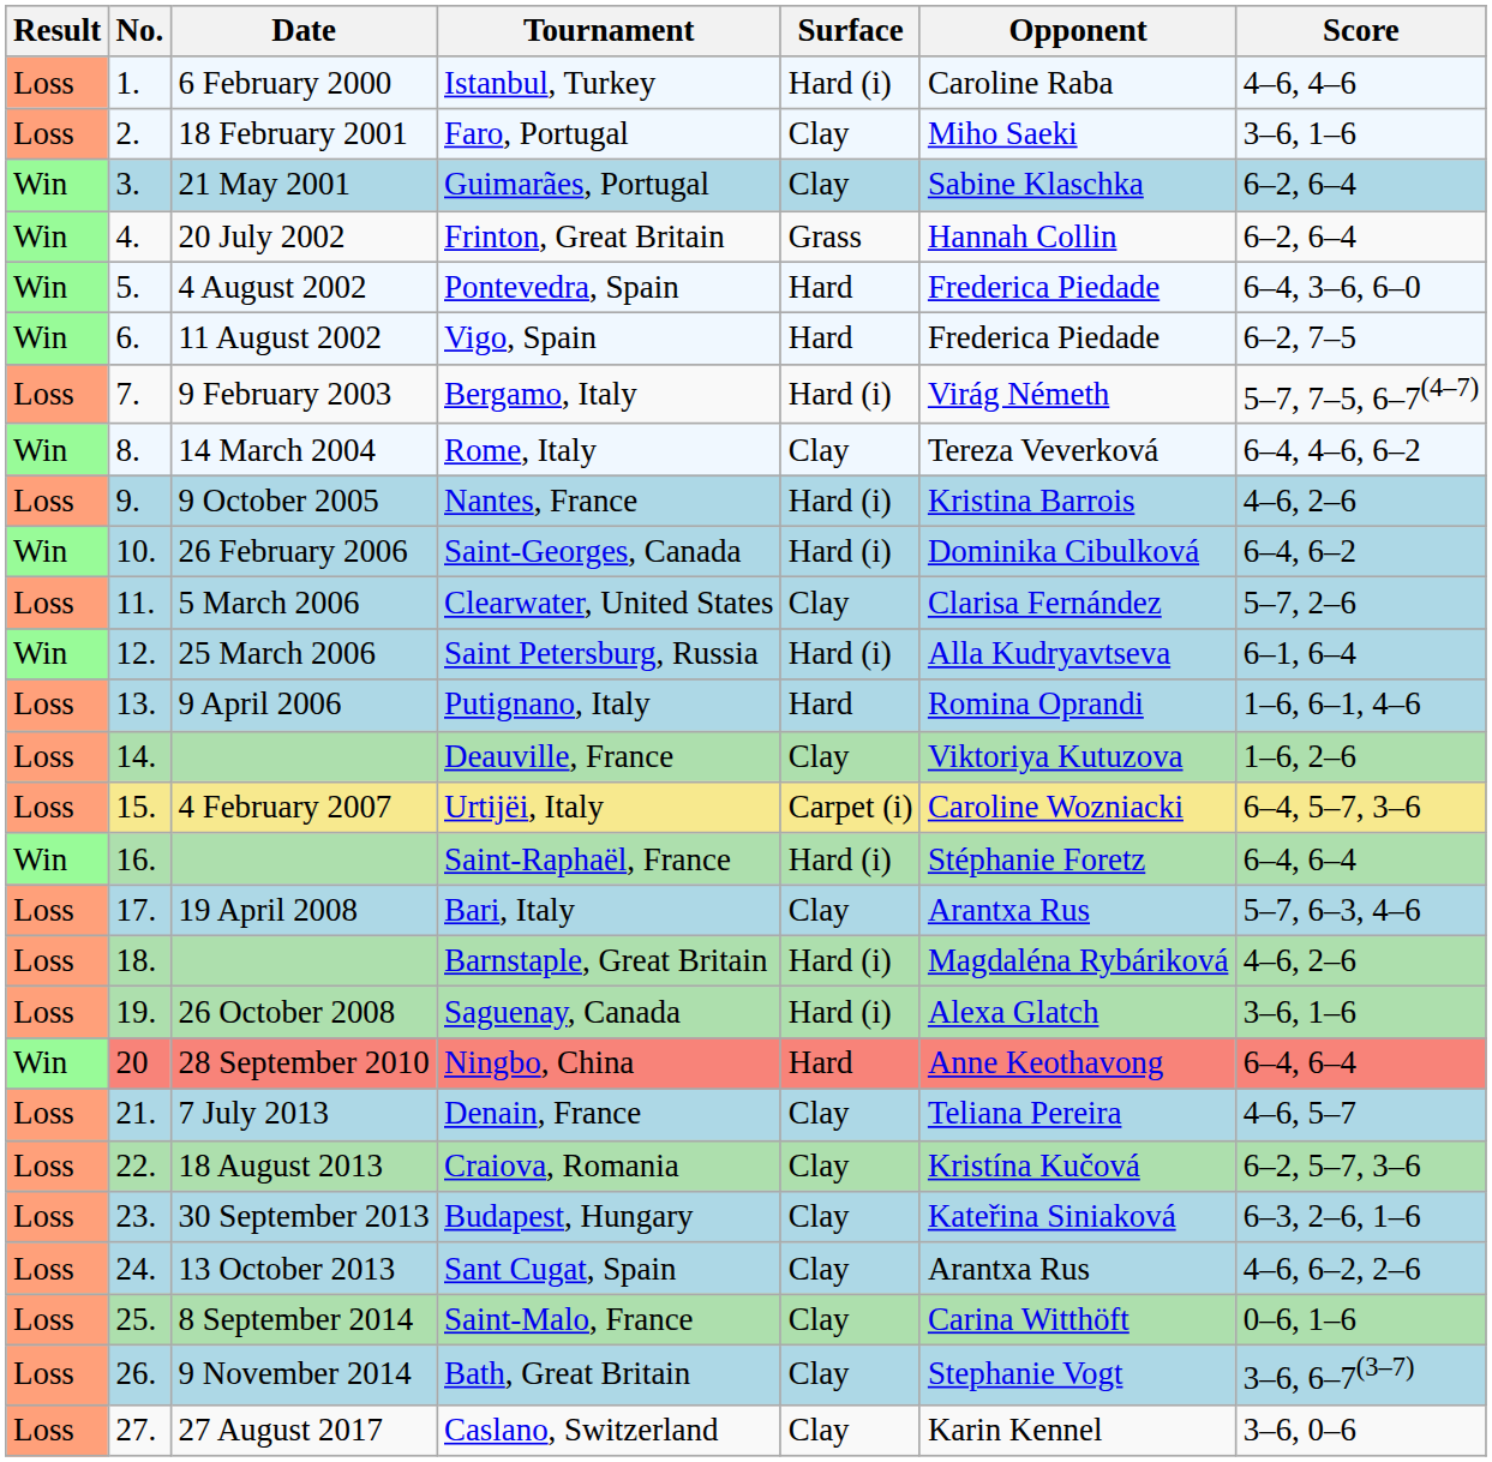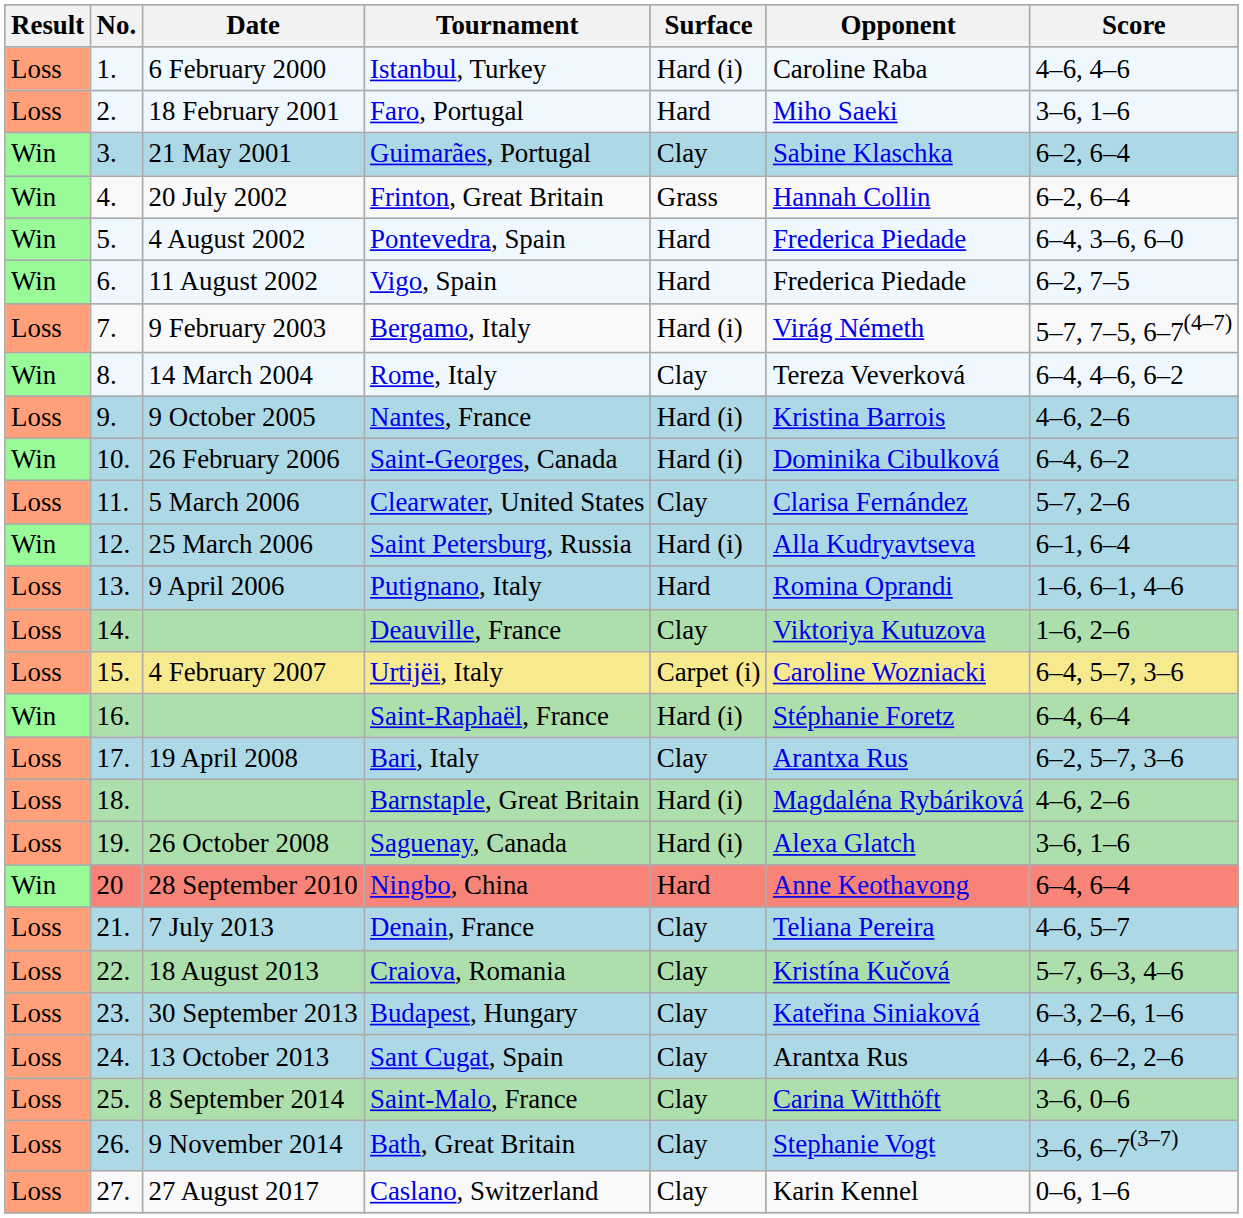Faro, Portugal | Surface: Clay -> Hard
Bari, Italy | Score: 5–7, 6–3, 4–6 -> 6–2, 5–7, 3–6
Craiova, Romania | Score: 6–2, 5–7, 3–6 -> 5–7, 6–3, 4–6
Saint-Malo, France | Score: 0–6, 1–6 -> 3–6, 0–6
Caslano, Switzerland | Score: 3–6, 0–6 -> 0–6, 1–6
